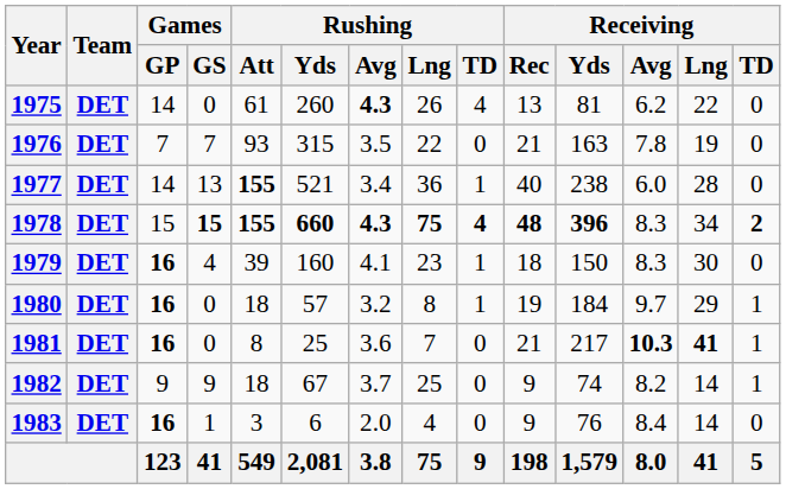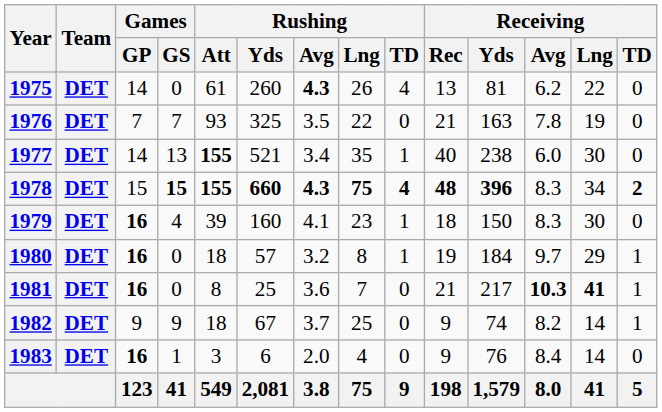1976 | Rushing / Yds: 315 -> 325
1977 | Rushing / Lng: 36 -> 35
1977 | Receiving / Lng: 28 -> 30
